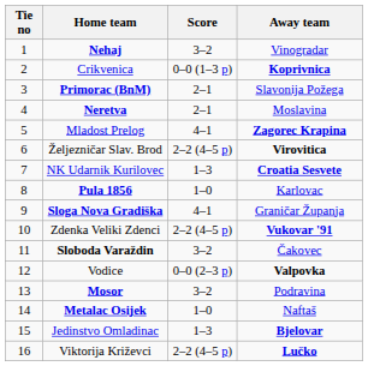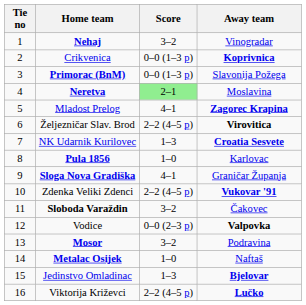Primorac (BnM) | Score: 2–1 -> 0–0 (1–3 p)
Neretva | Score: no background -> lightgreen background
